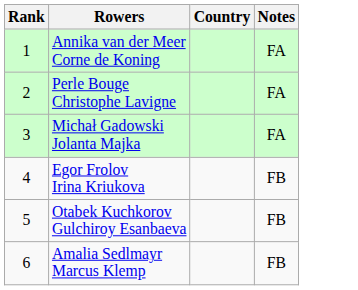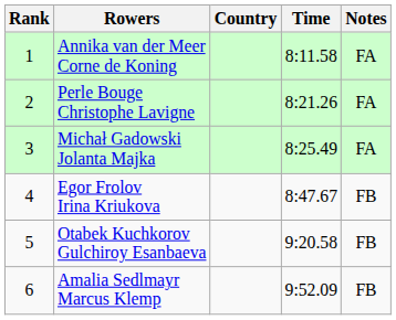+ column: Time | 8:11.58 | 8:21.26 | 8:25.49 | 8:47.67 | 9:20.58 | 9:52.09
